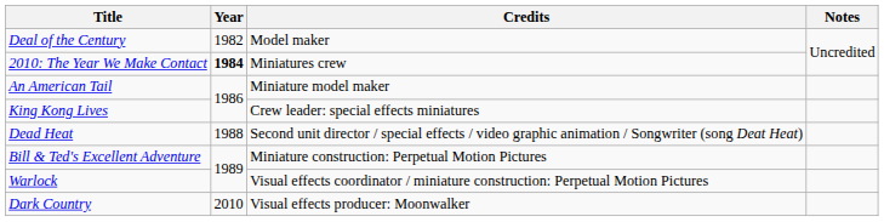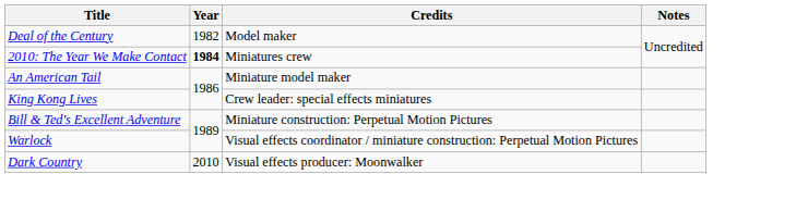- row: Dead Heat | 1988 | Second unit director / special effects / video graphic animation / Songwriter (song Deat Heat)
